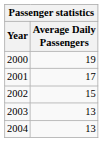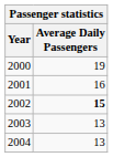2001 | Average Daily Passengers: 17 -> 16
2002 | Average Daily Passengers: normal -> bold
